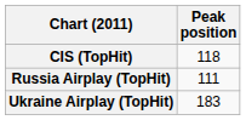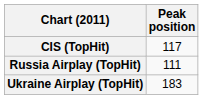CIS (TopHit) | Peak position: 118 -> 117
